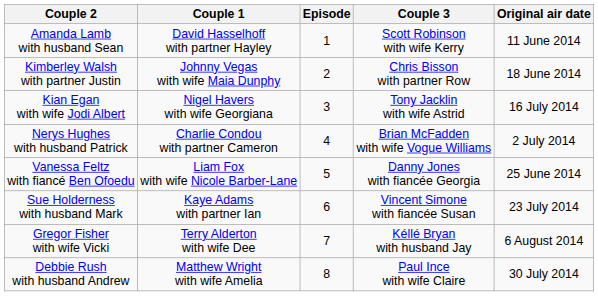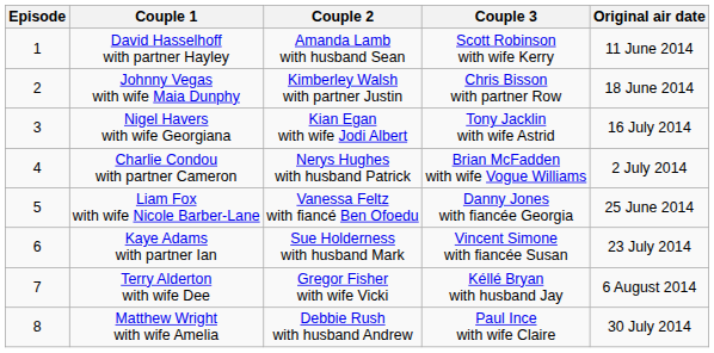columns swapped: Episode <-> Couple 2
